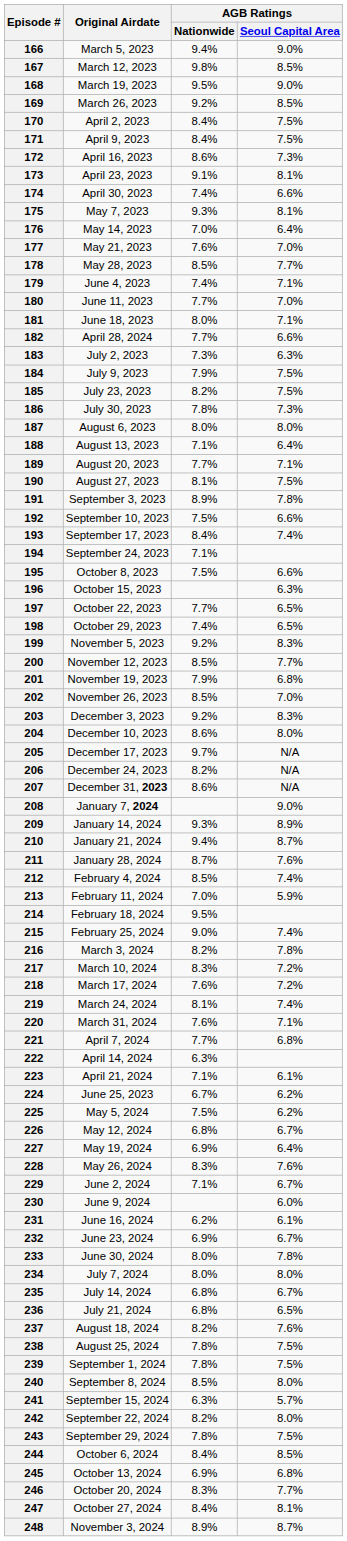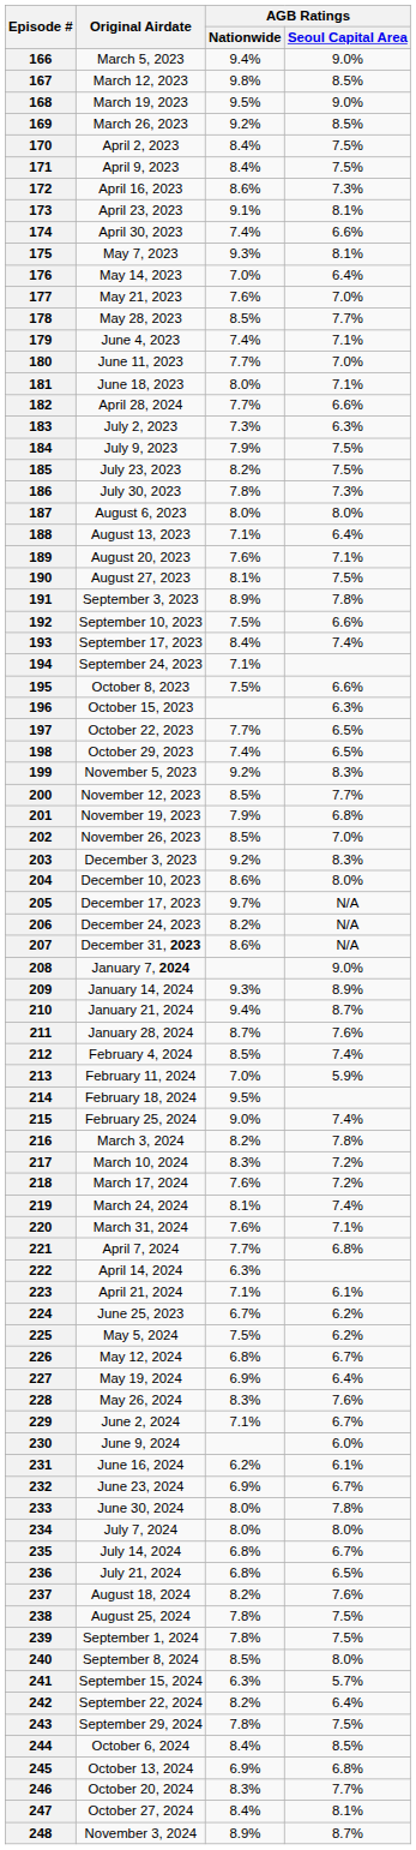189 | AGB Ratings / Nationwide: 7.7% -> 7.6%
242 | AGB Ratings / Seoul Capital Area: 8.0% -> 6.4%
